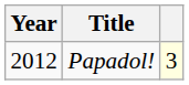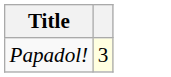- column: Year | 2012
